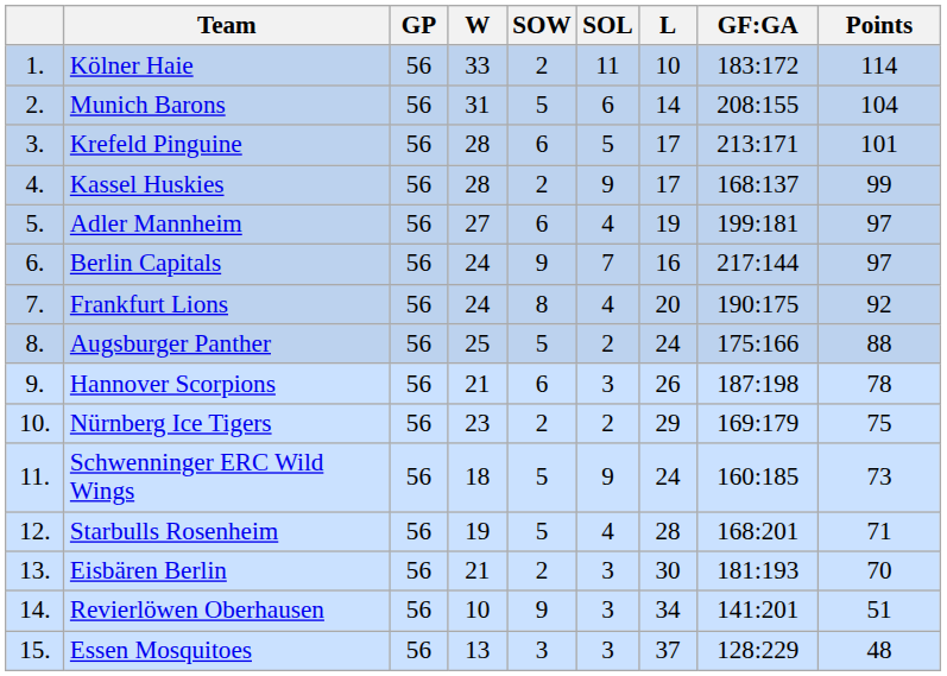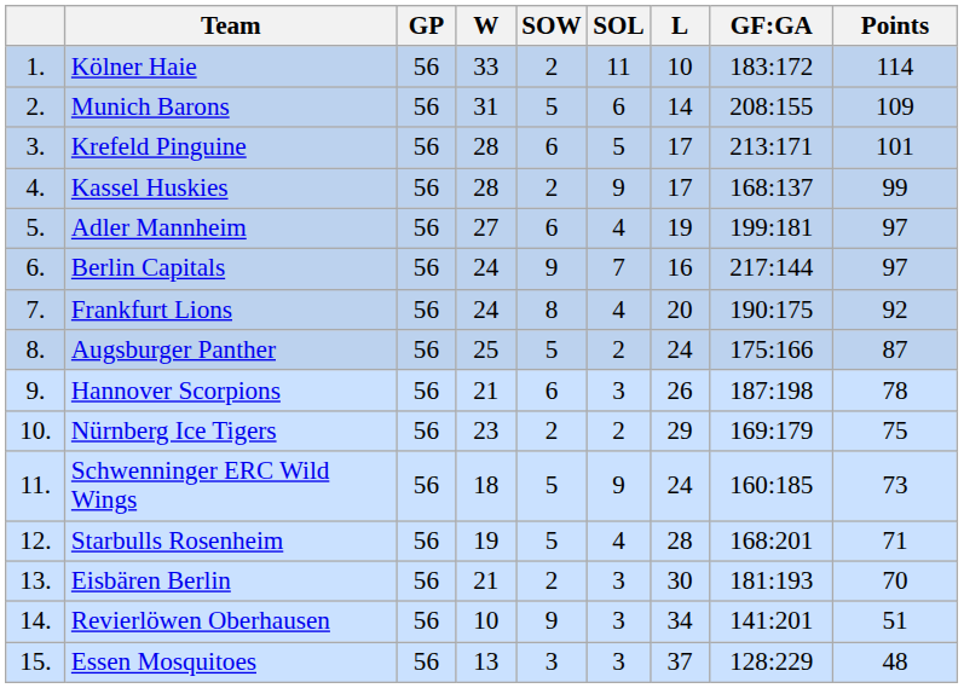Munich Barons | Points: 104 -> 109
Augsburger Panther | Points: 88 -> 87
